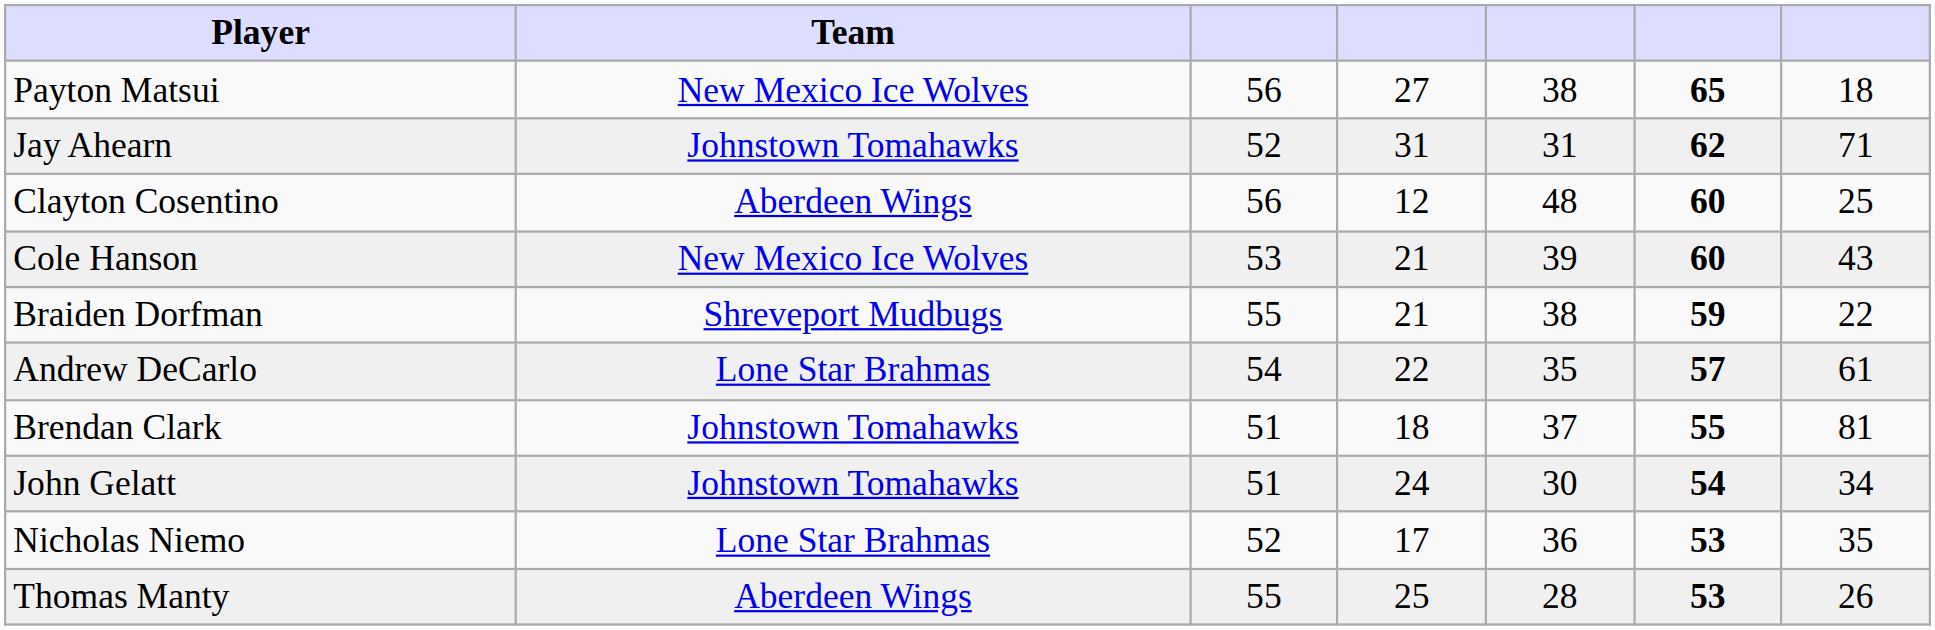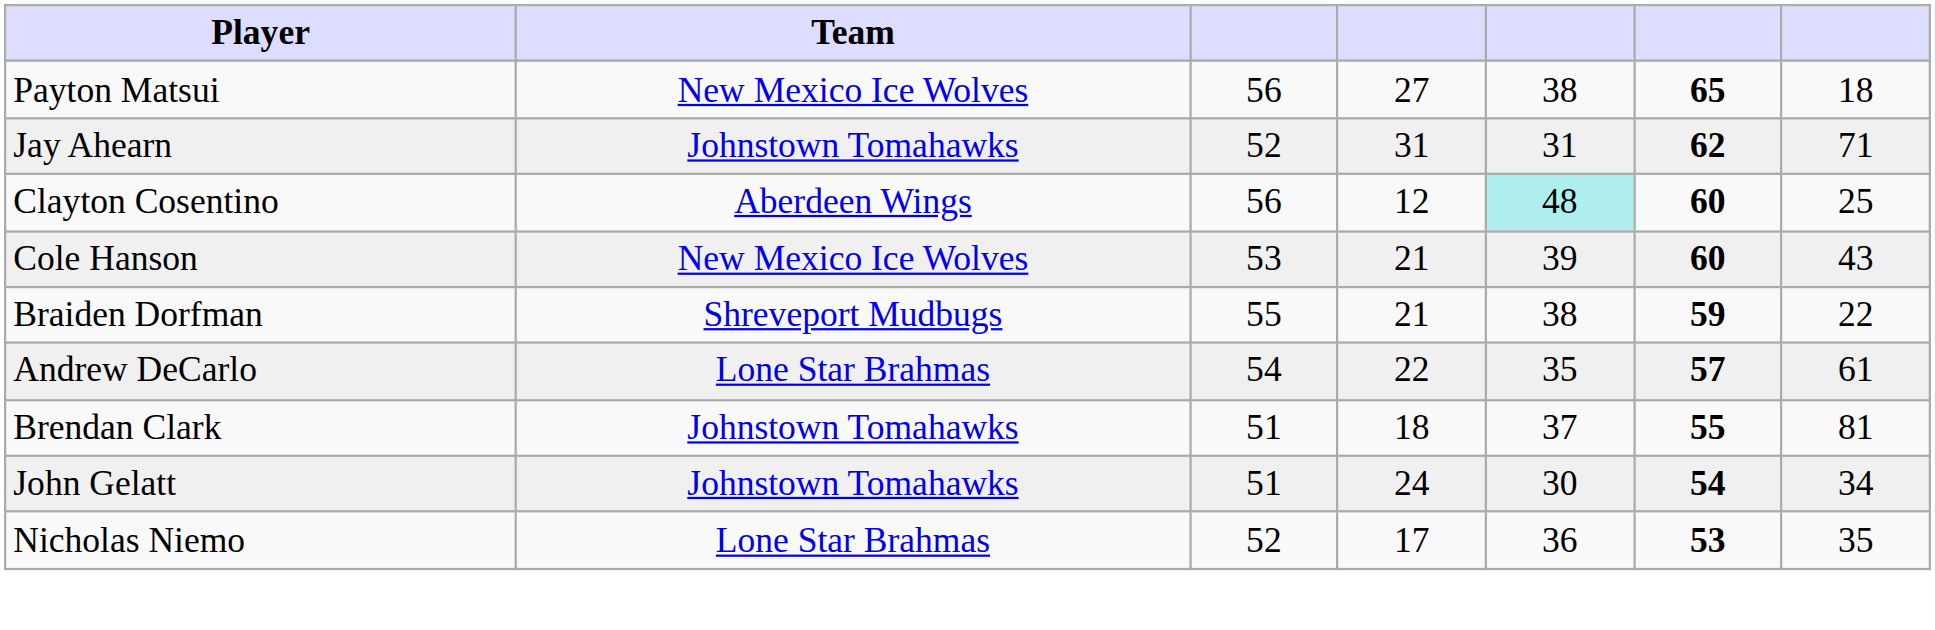Clayton Cosentino | column 5: no background -> paleturquoise background
- row: Thomas Manty | Aberdeen Wings | 55 | 25 | 28 | 53 | 26
